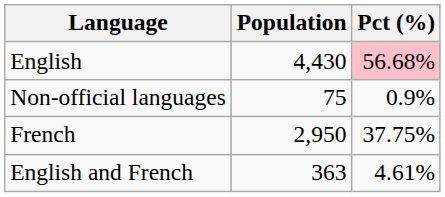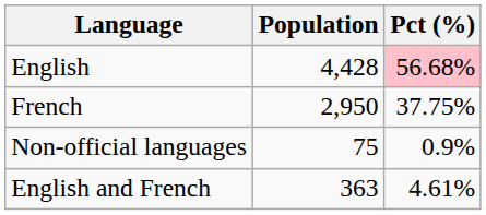English | Population: 4,430 -> 4,428
rows swapped: French <-> Non-official languages
